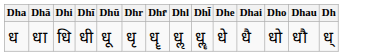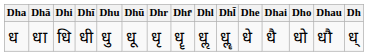+ column: Dhu | धु
